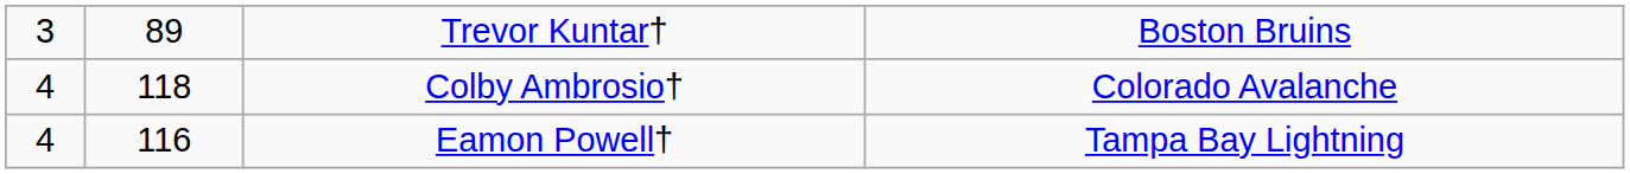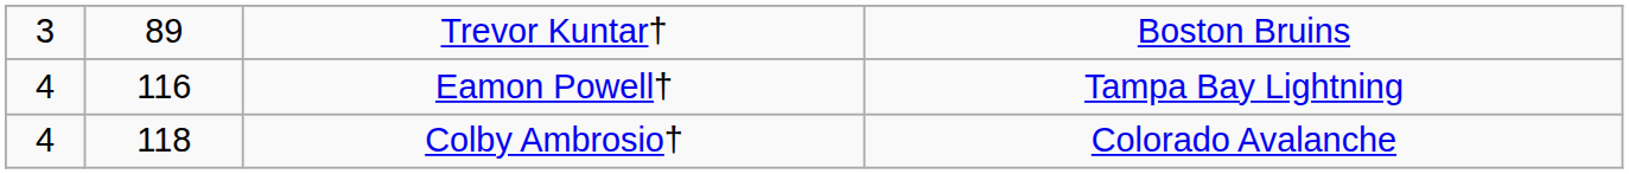rows swapped: Eamon Powell† <-> Colby Ambrosio†
